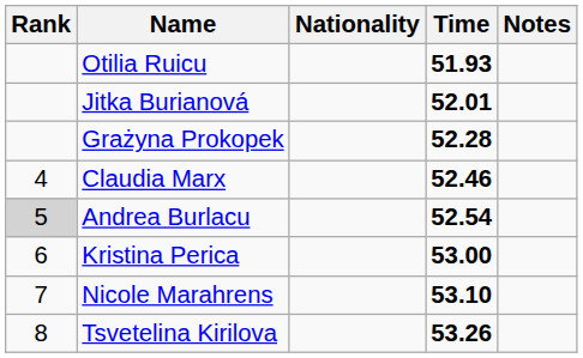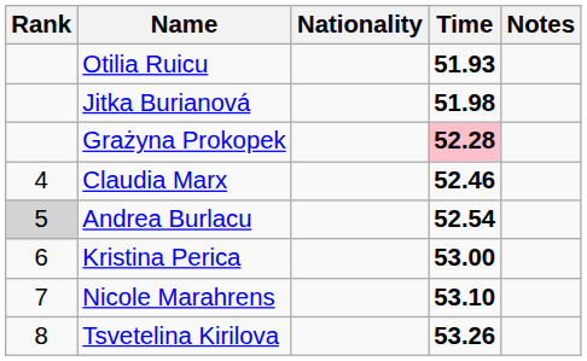Jitka Burianová | Time: 52.01 -> 51.98
Grażyna Prokopek | Time: no background -> pink background
